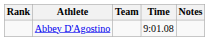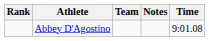columns swapped: Time <-> Notes
